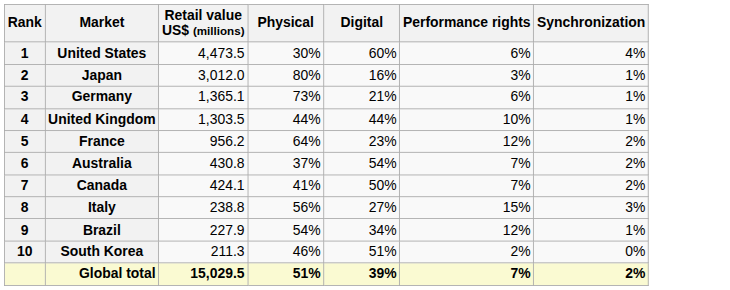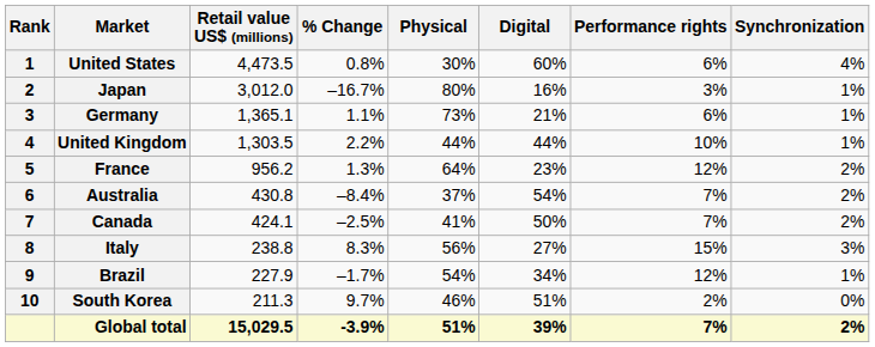+ column: % Change | 0.8% | –16.7% | 1.1% | 2.2% | 1.3% | –8.4% | –2.5% | 8.3% | –1.7% | 9.7% | -3.9%
